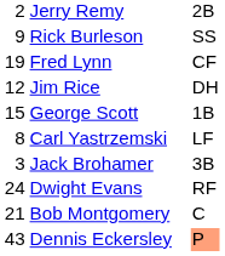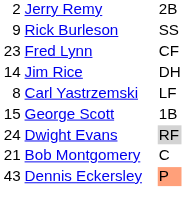Fred Lynn | column 1: 19 -> 23
Jim Rice | column 1: 12 -> 14
rows swapped: Carl Yastrzemski <-> George Scott
- row: 3 | Jack Brohamer | 3B
Dwight Evans | column 3: no background -> lightgrey background
